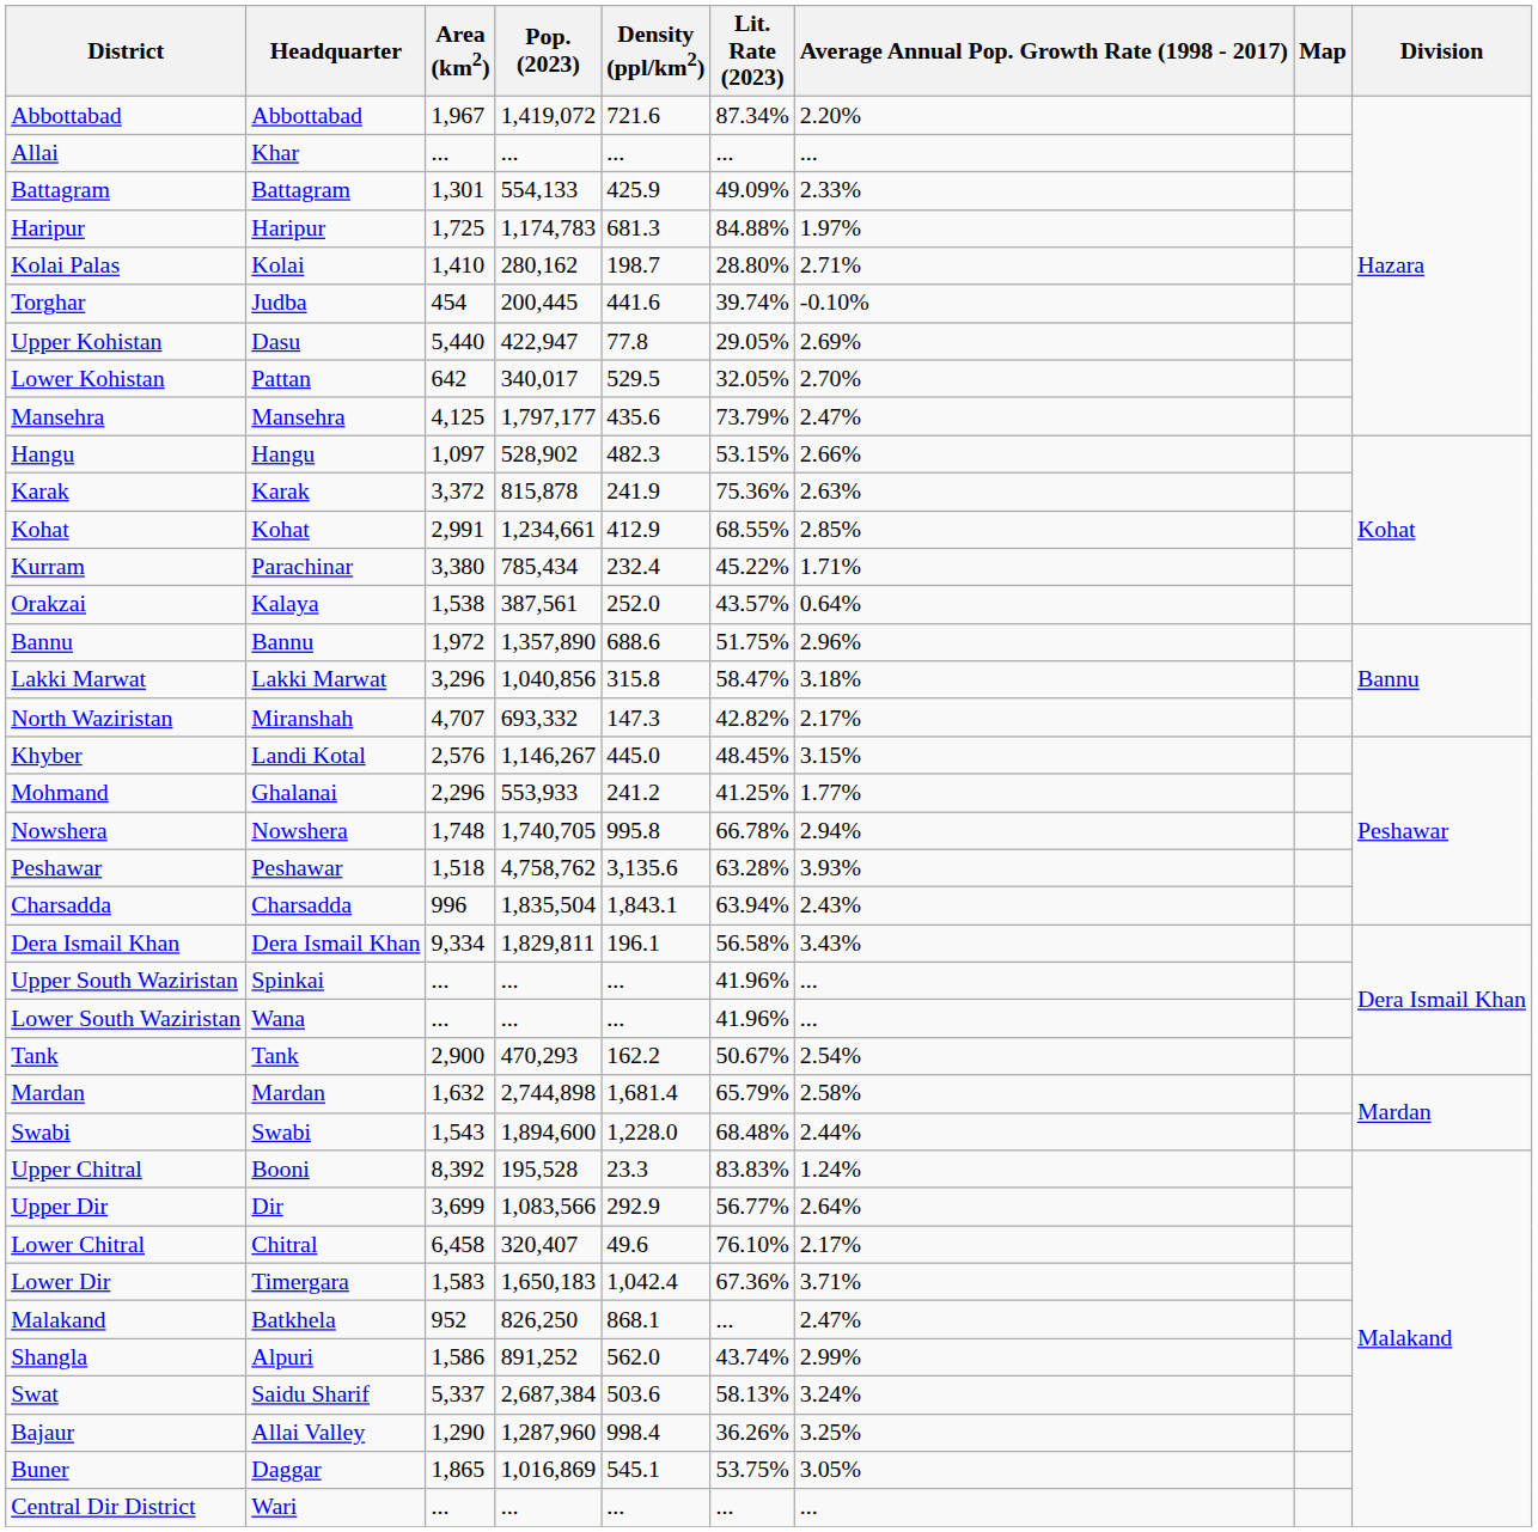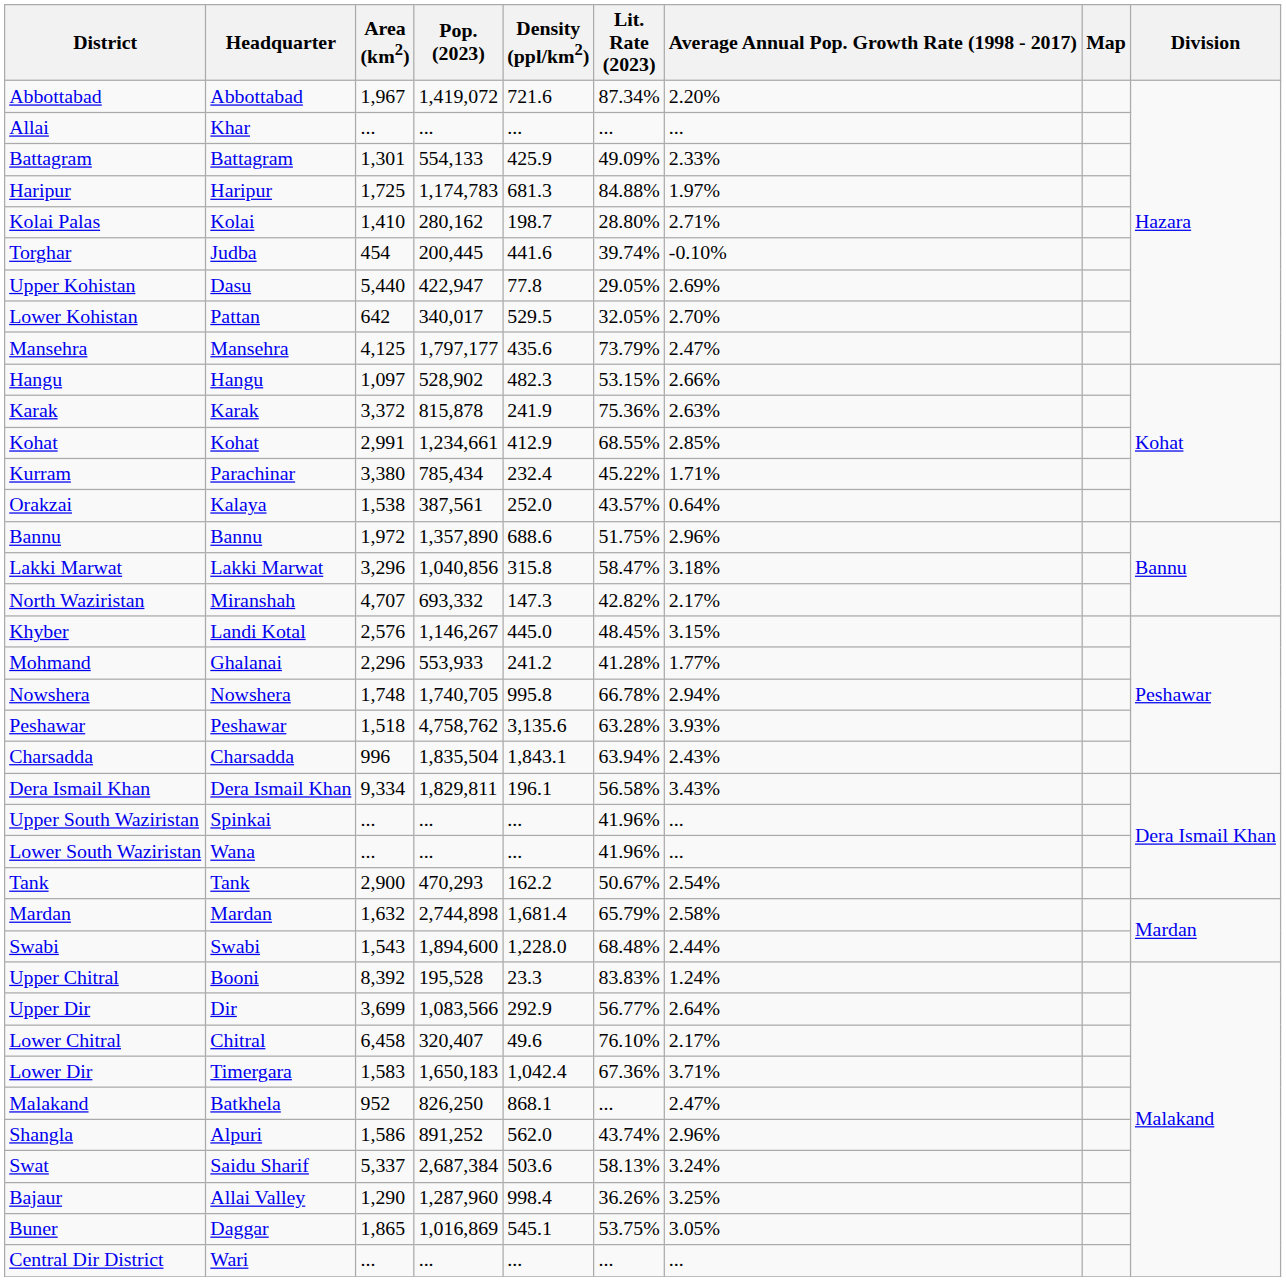Mohmand | Lit. Rate (2023): 41.25% -> 41.28%
Shangla | Average Annual Pop. Growth Rate (1998 - 2017): 2.99% -> 2.96%
